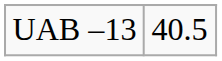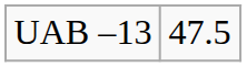UAB –13 | column 2: 40.5 -> 47.5
